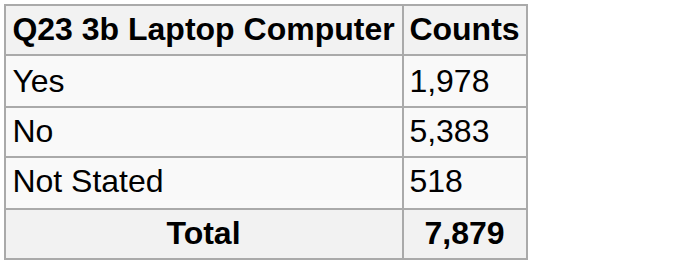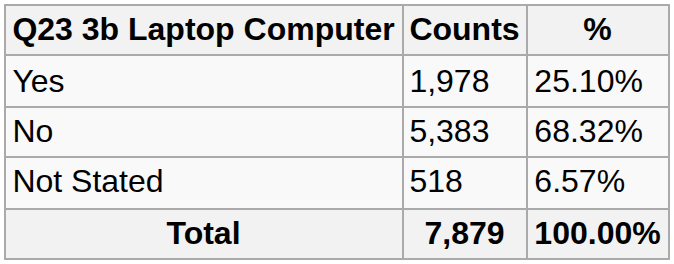+ column: % | 25.10% | 68.32% | 6.57% | 100.00%
